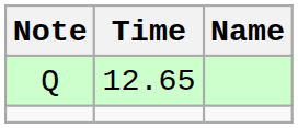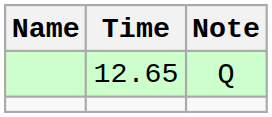columns swapped: Name <-> Note
